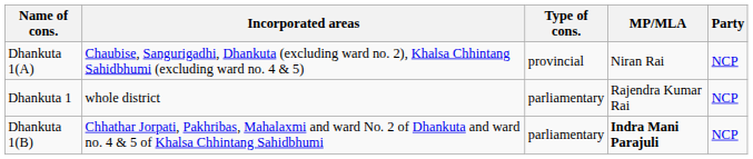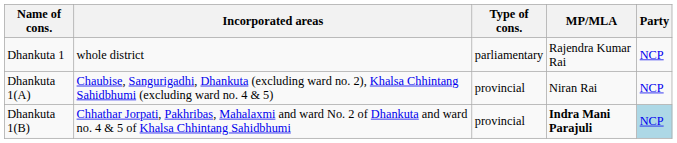rows swapped: Dhankuta 1 <-> Dhankuta 1(A)
Dhankuta 1(B) | Type of cons.: parliamentary -> provincial
Dhankuta 1(B) | Party: no background -> lightblue background
